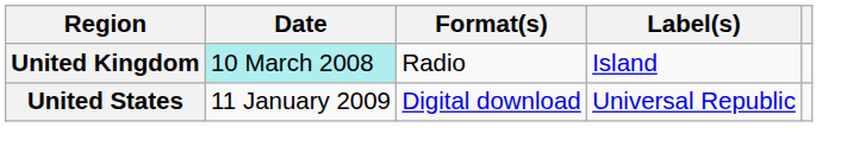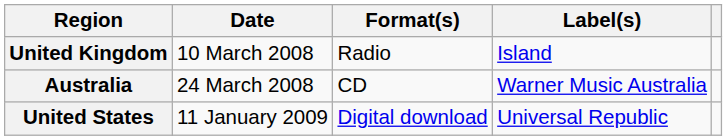United Kingdom | Date: paleturquoise background -> no background
+ row: Australia | 24 March 2008 | CD | Warner Music Australia
